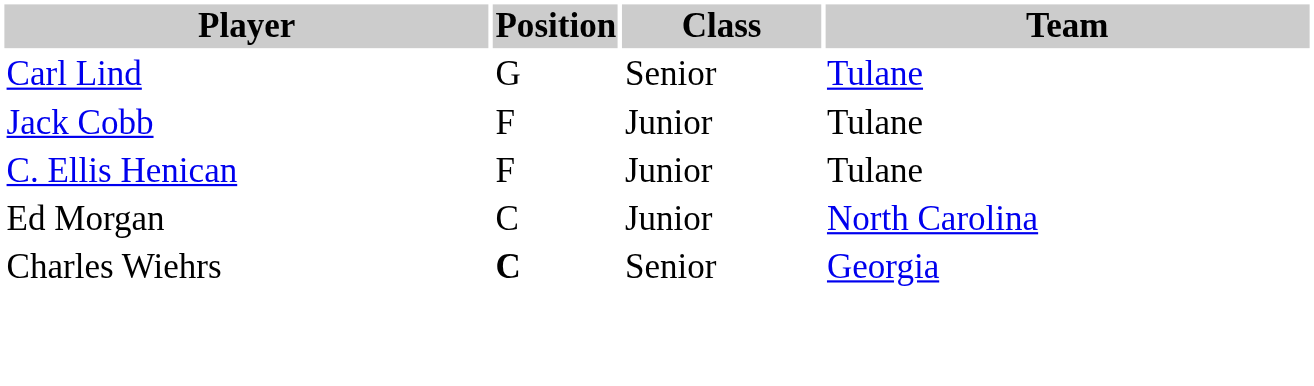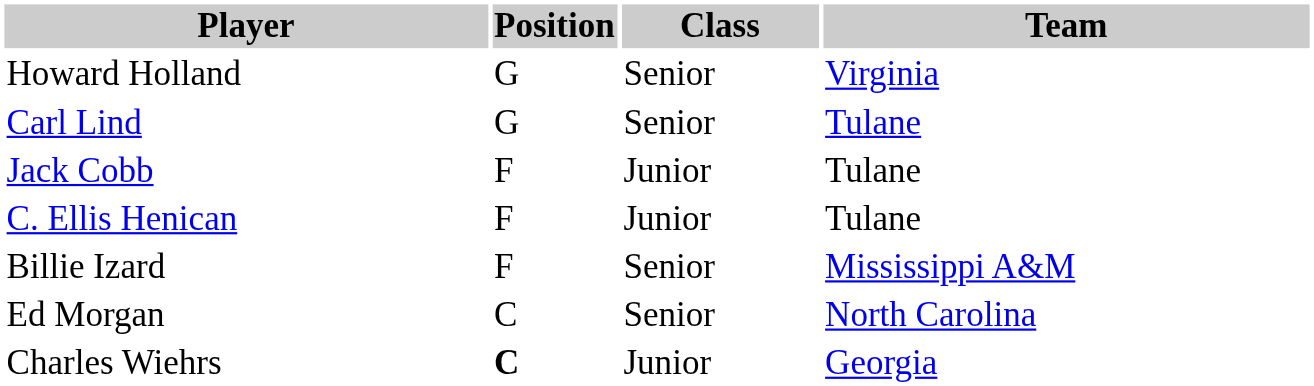+ row: Howard Holland | G | Senior | Virginia
+ row: Billie Izard | F | Senior | Mississippi A&M
Ed Morgan | Class: Junior -> Senior
Charles Wiehrs | Class: Senior -> Junior
